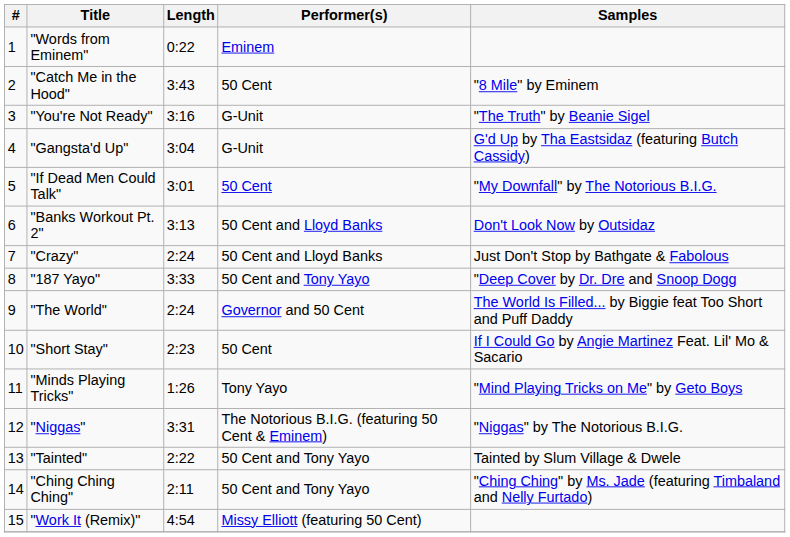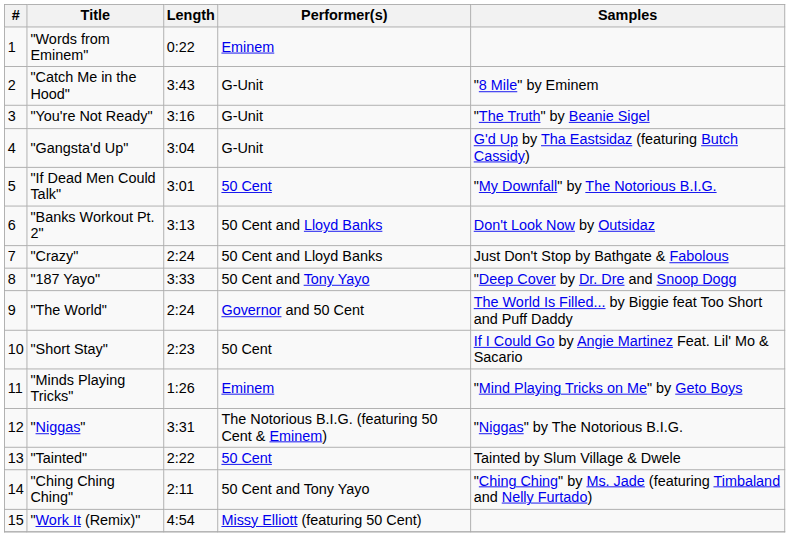"Catch Me in the Hood" | Performer(s): 50 Cent -> G-Unit
"Minds Playing Tricks" | Performer(s): Tony Yayo -> Eminem
"Tainted" | Performer(s): 50 Cent and Tony Yayo -> 50 Cent
